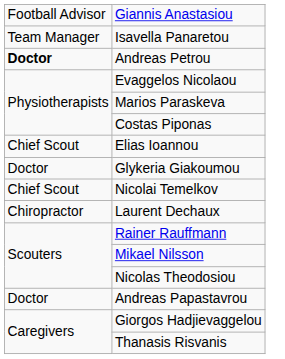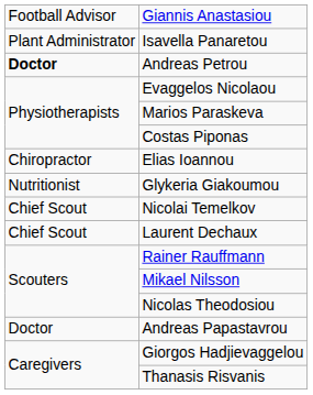Isavella Panaretou | column 1: Team Manager -> Plant Administrator
Elias Ioannou | column 1: Chief Scout -> Chiropractor
Glykeria Giakoumou | column 1: Doctor -> Νutritionist
Laurent Dechaux | column 1: Chiropractor -> Chief Scout
